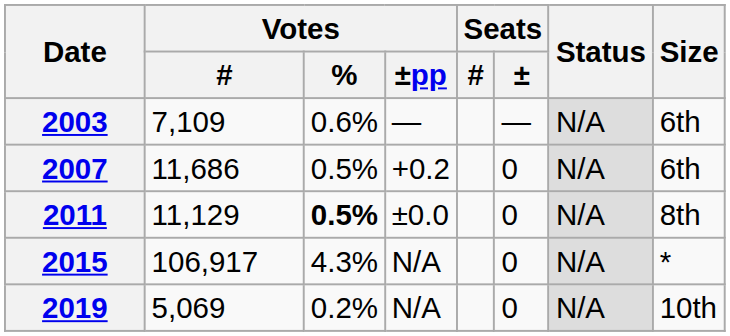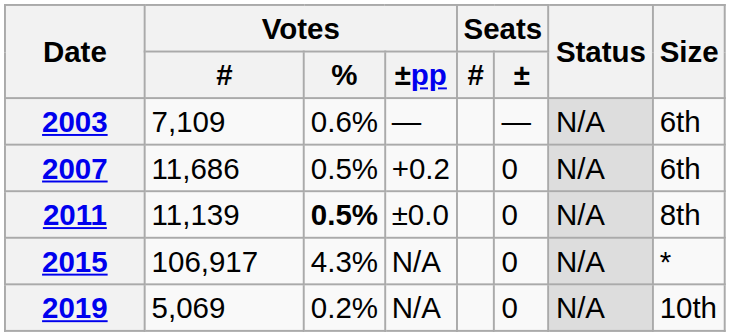2011 | Votes / #: 11,129 -> 11,139
